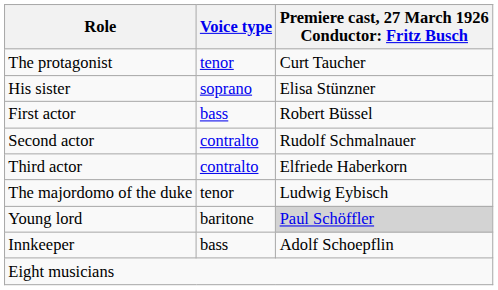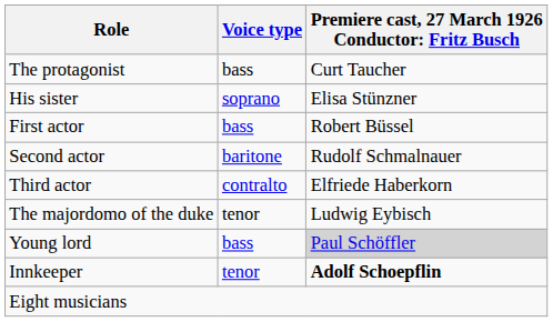The protagonist | Voice type: tenor -> bass
Second actor | Voice type: contralto -> baritone
Young lord | Voice type: baritone -> bass
Innkeeper | Voice type: bass -> tenor
Innkeeper | column 3: normal -> bold
